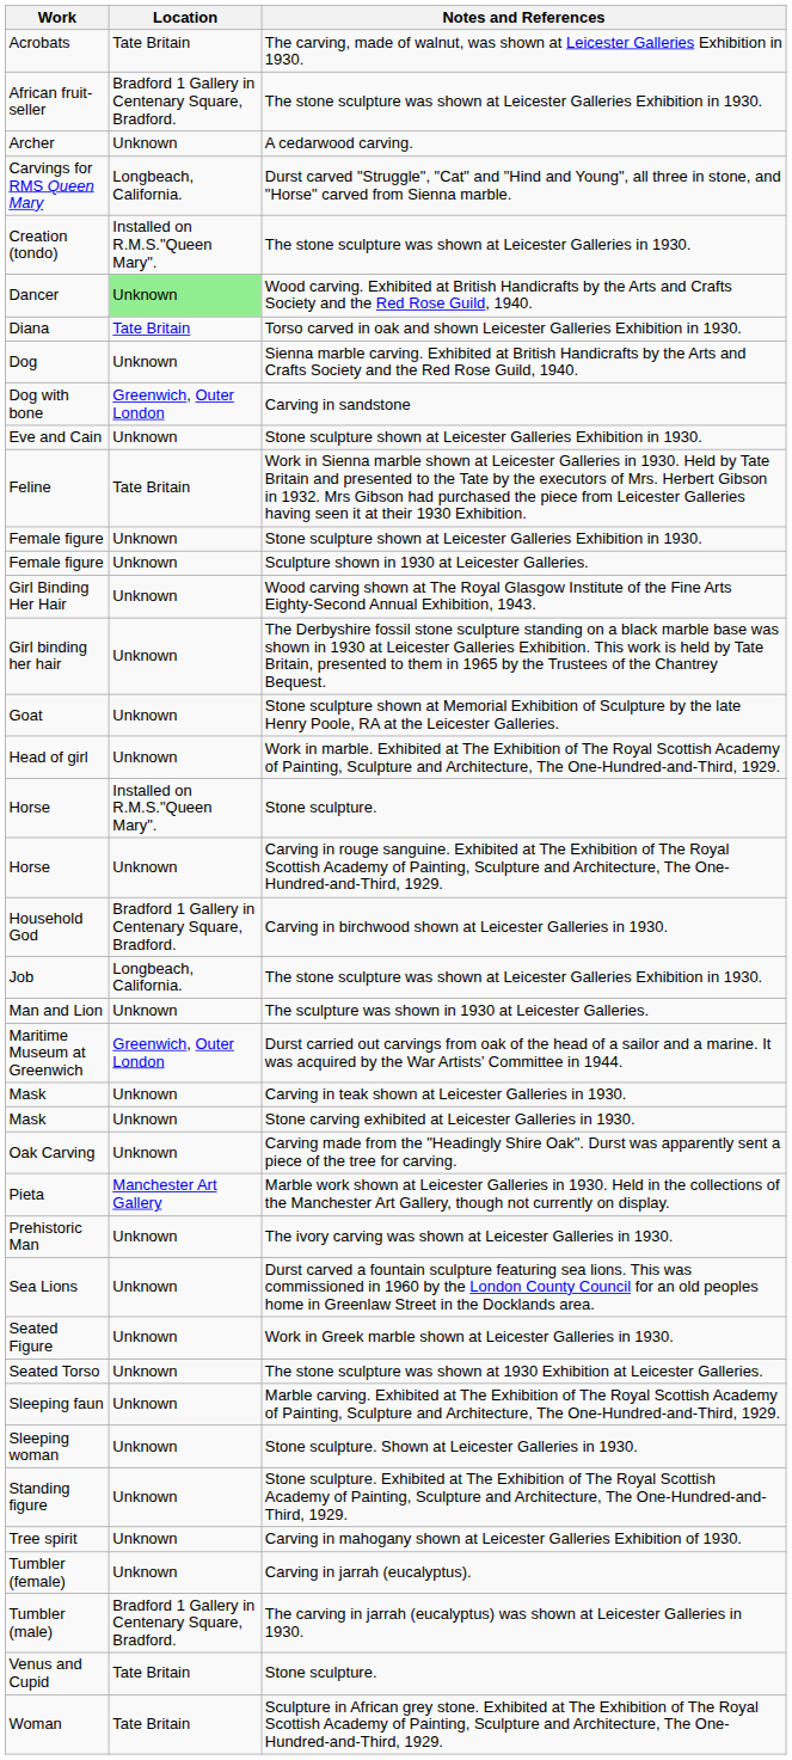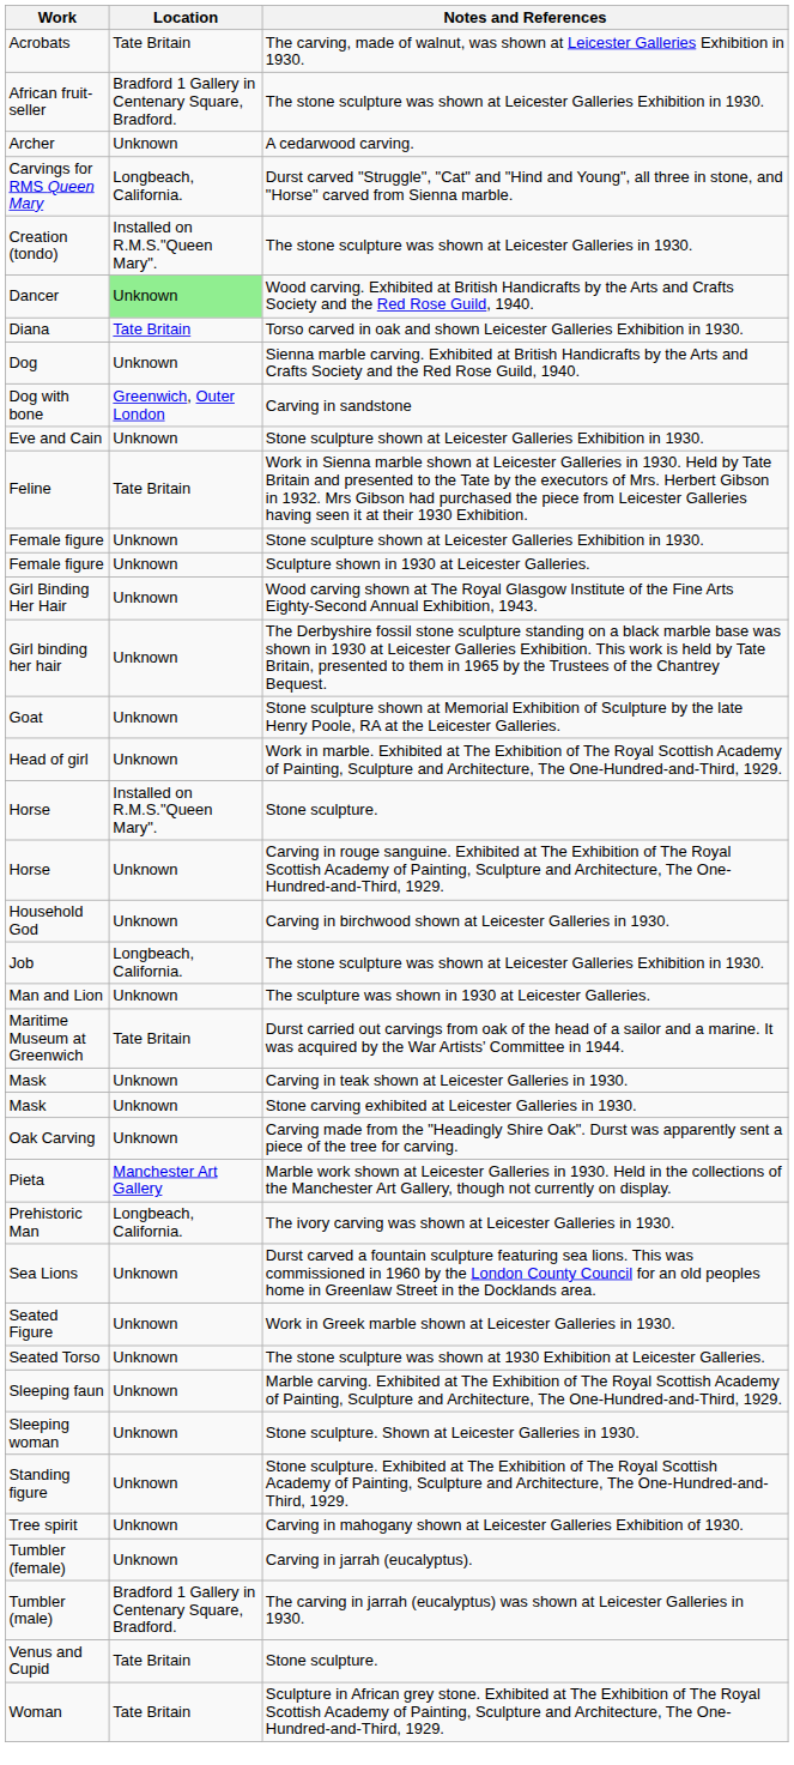Household God | Location: Bradford 1 Gallery in Centenary Square, Bradford. -> Unknown
Maritime Museum at Greenwich | Location: Greenwich, Outer London -> Tate Britain
Prehistoric Man | Location: Unknown -> Longbeach, California.
